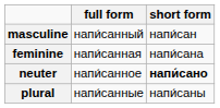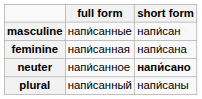masculine | full form: напи́санный -> напи́санные
plural | full form: напи́санные -> напи́санный
